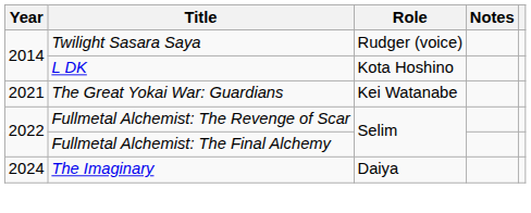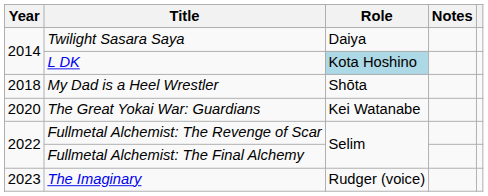Twilight Sasara Saya | Role: Rudger (voice) -> Daiya
L DK | Role: no background -> lightblue background
+ row: 2018 | My Dad is a Heel Wrestler | Shōta
The Great Yokai War: Guardians | Year: 2021 -> 2020
The Imaginary | Year: 2024 -> 2023
The Imaginary | Role: Daiya -> Rudger (voice)
